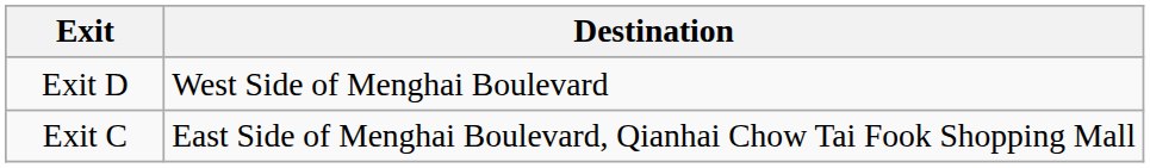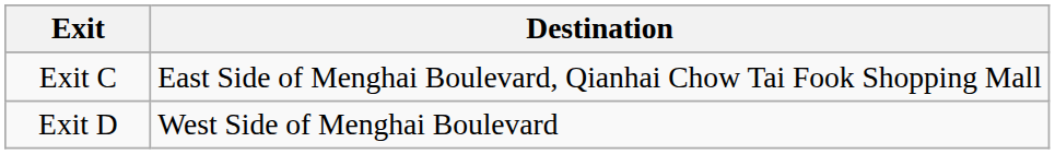rows swapped: Exit C <-> Exit D
